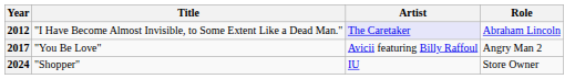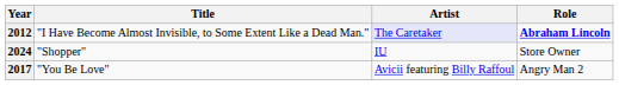2012 | Role: normal -> bold
rows swapped: 2017 <-> 2024
